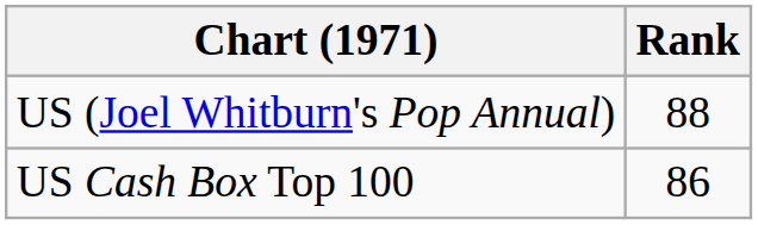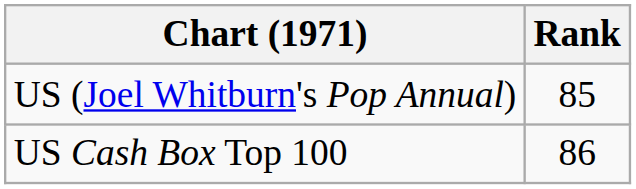US (Joel Whitburn's Pop Annual) | Rank: 88 -> 85
